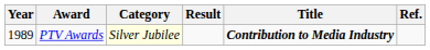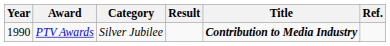PTV Awards | Year: 1989 -> 1990
PTV Awards | Category: lightyellow background -> no background
